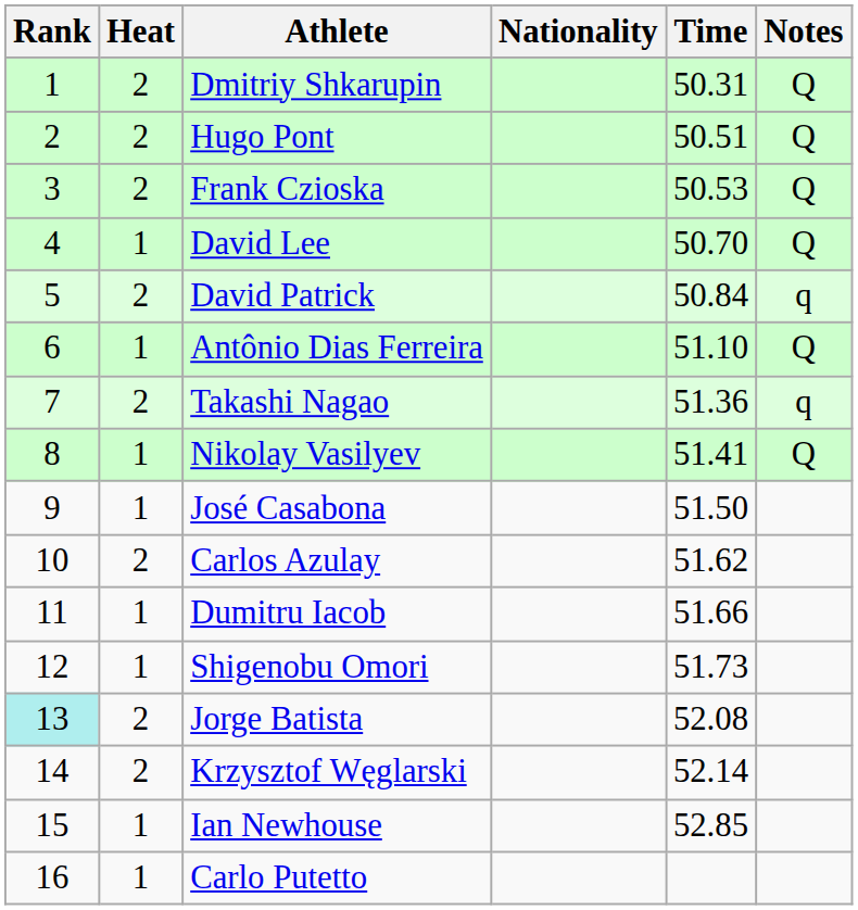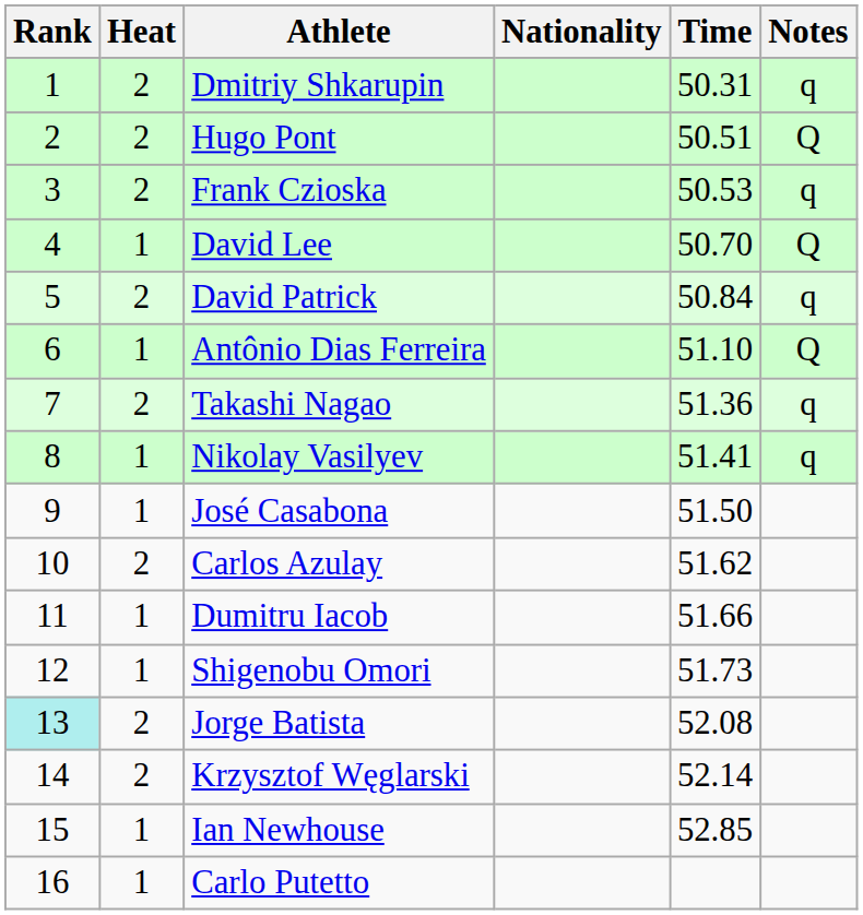Dmitriy Shkarupin | Notes: Q -> q
Frank Czioska | Notes: Q -> q
Nikolay Vasilyev | Notes: Q -> q
